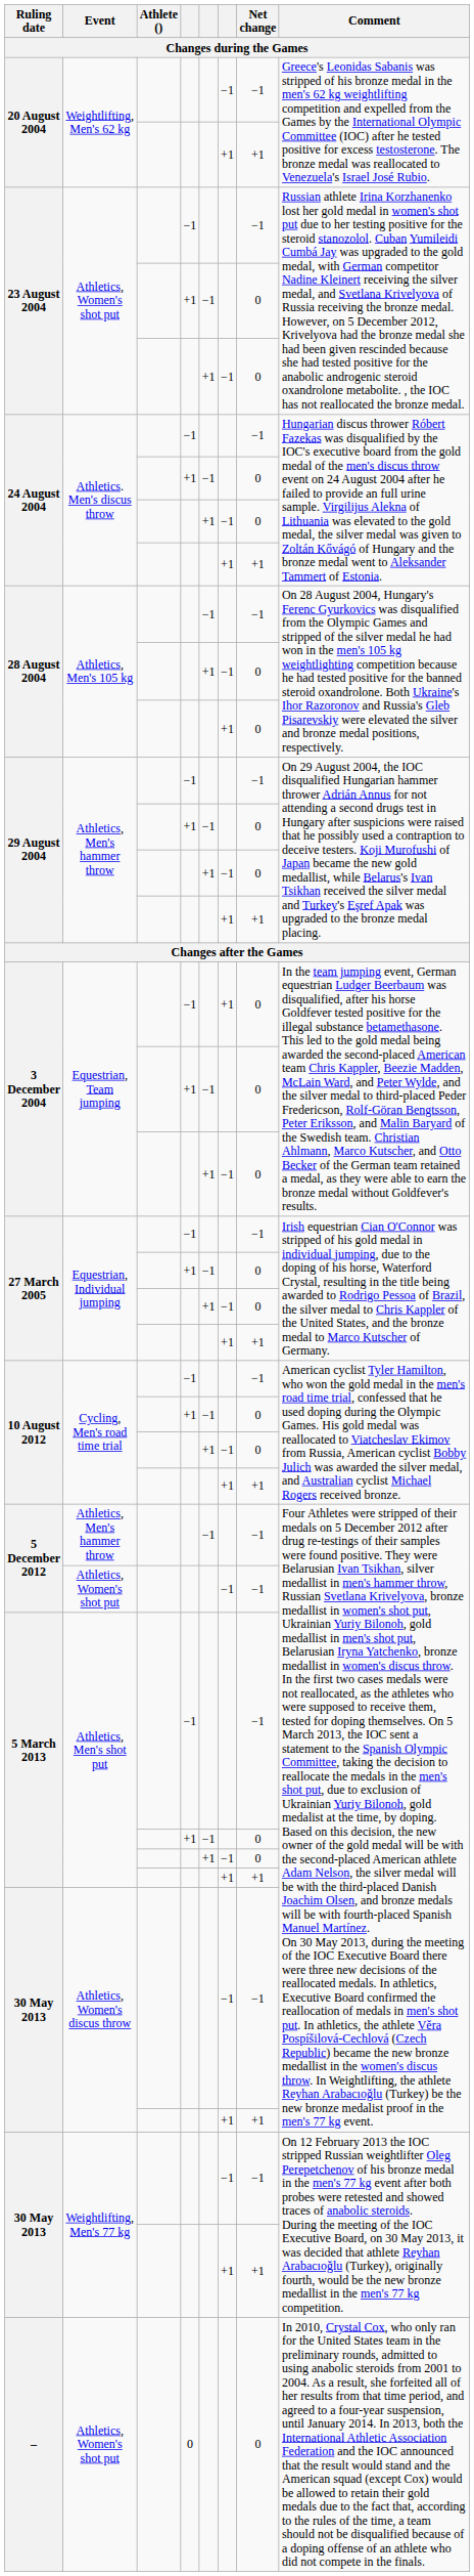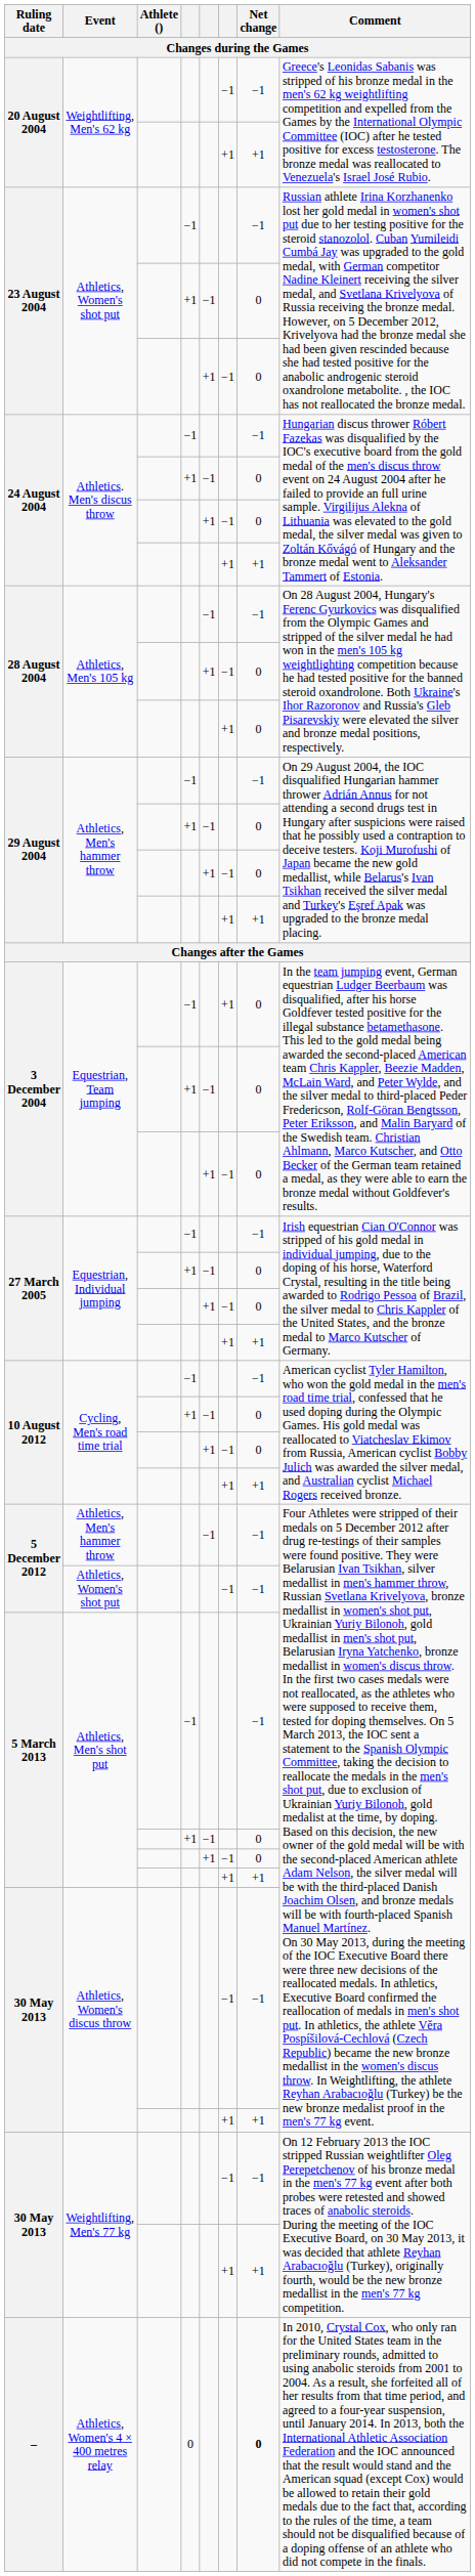– | Event: Athletics, Women's shot put -> Athletics, Women's 4 × 400 metres relay
– | Net change: normal -> bold
